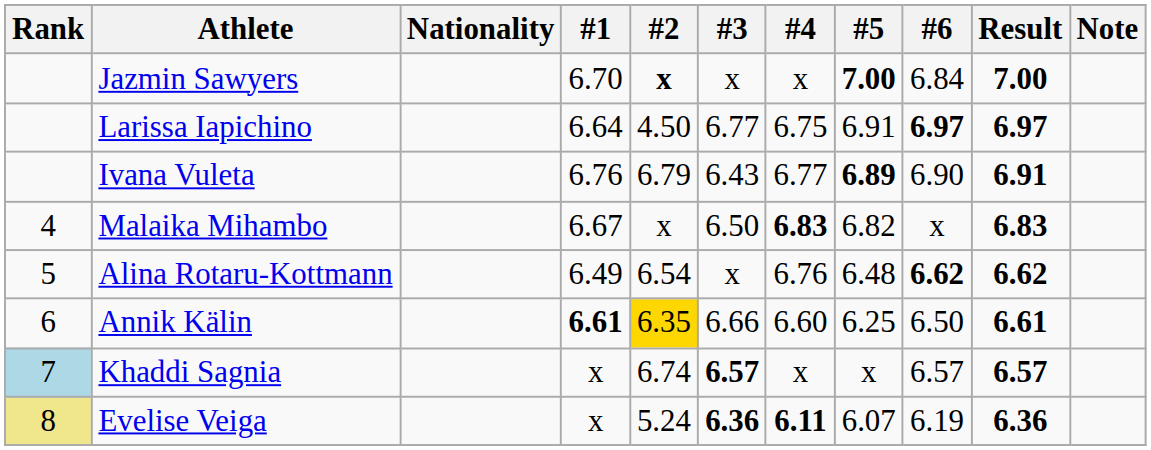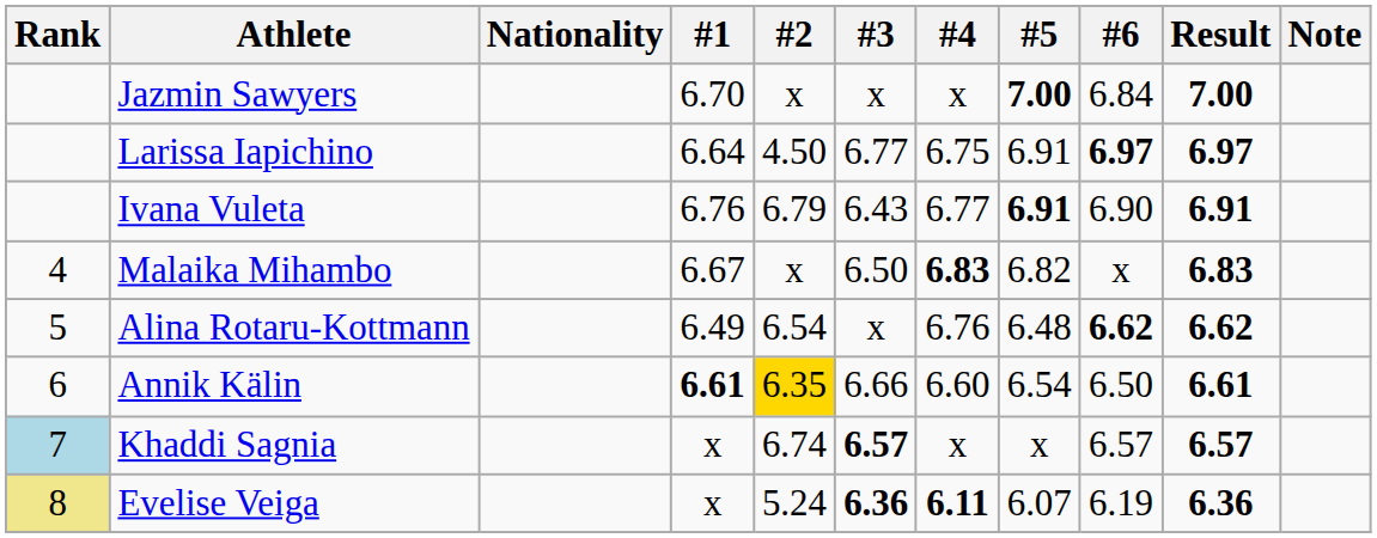Jazmin Sawyers | #2: bold -> normal
Ivana Vuleta | #5: 6.89 -> 6.91
Annik Kälin | #5: 6.25 -> 6.54
